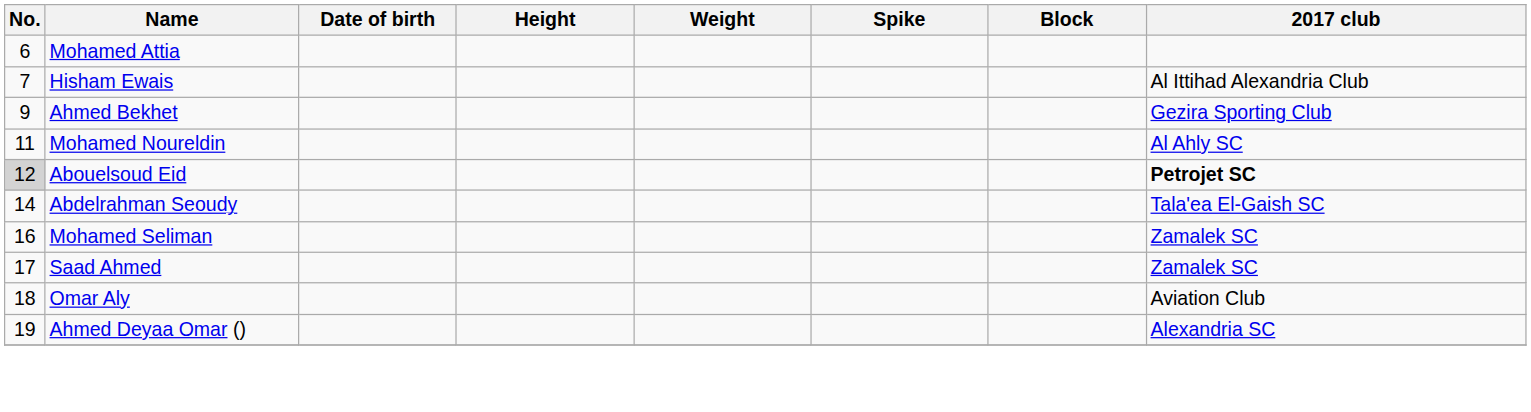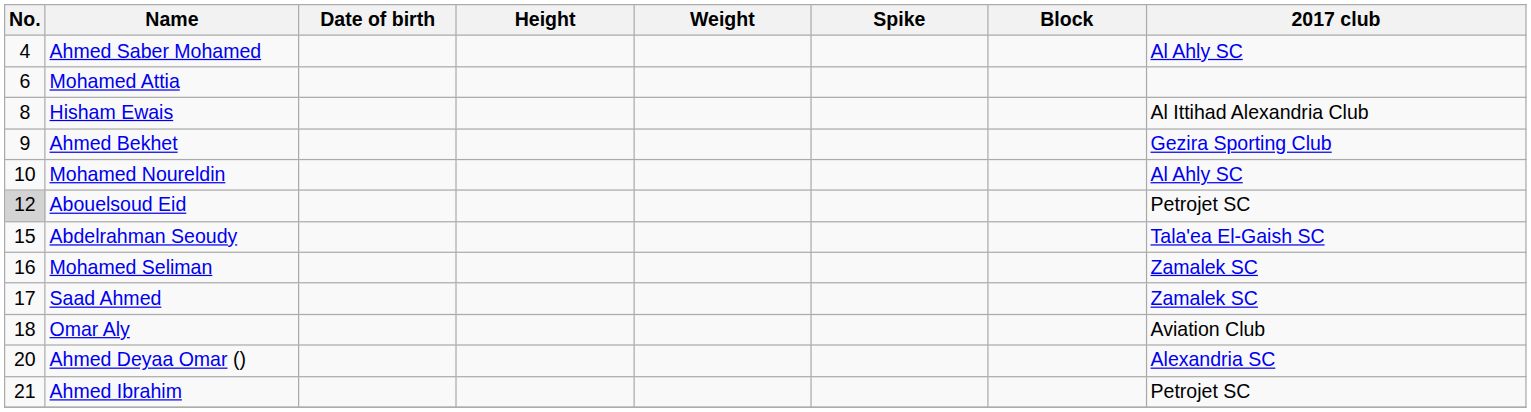+ row: 4 | Ahmed Saber Mohamed | Al Ahly SC
Hisham Ewais | No.: 7 -> 8
Mohamed Noureldin | No.: 11 -> 10
Abouelsoud Eid | 2017 club: bold -> normal
Abdelrahman Seoudy | No.: 14 -> 15
Ahmed Deyaa Omar () | No.: 19 -> 20
+ row: 21 | Ahmed Ibrahim | Petrojet SC
